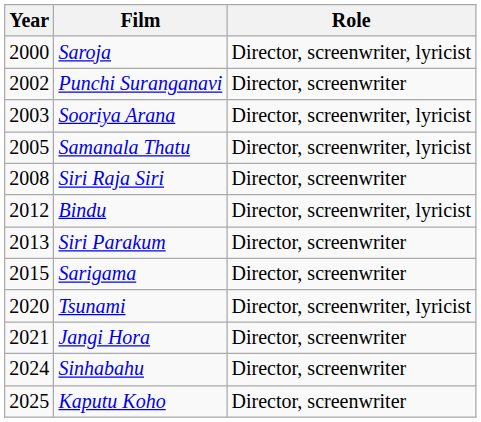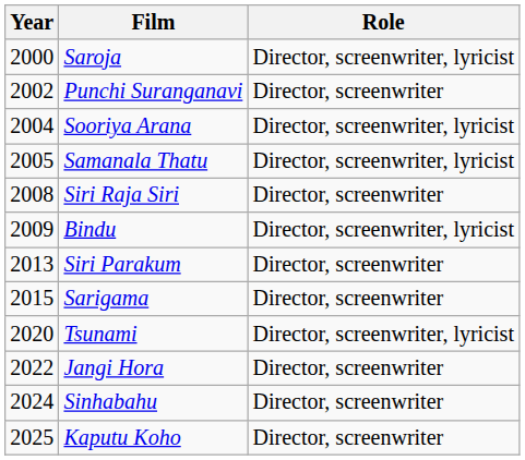Sooriya Arana | Year: 2003 -> 2004
Bindu | Year: 2012 -> 2009
Jangi Hora | Year: 2021 -> 2022
